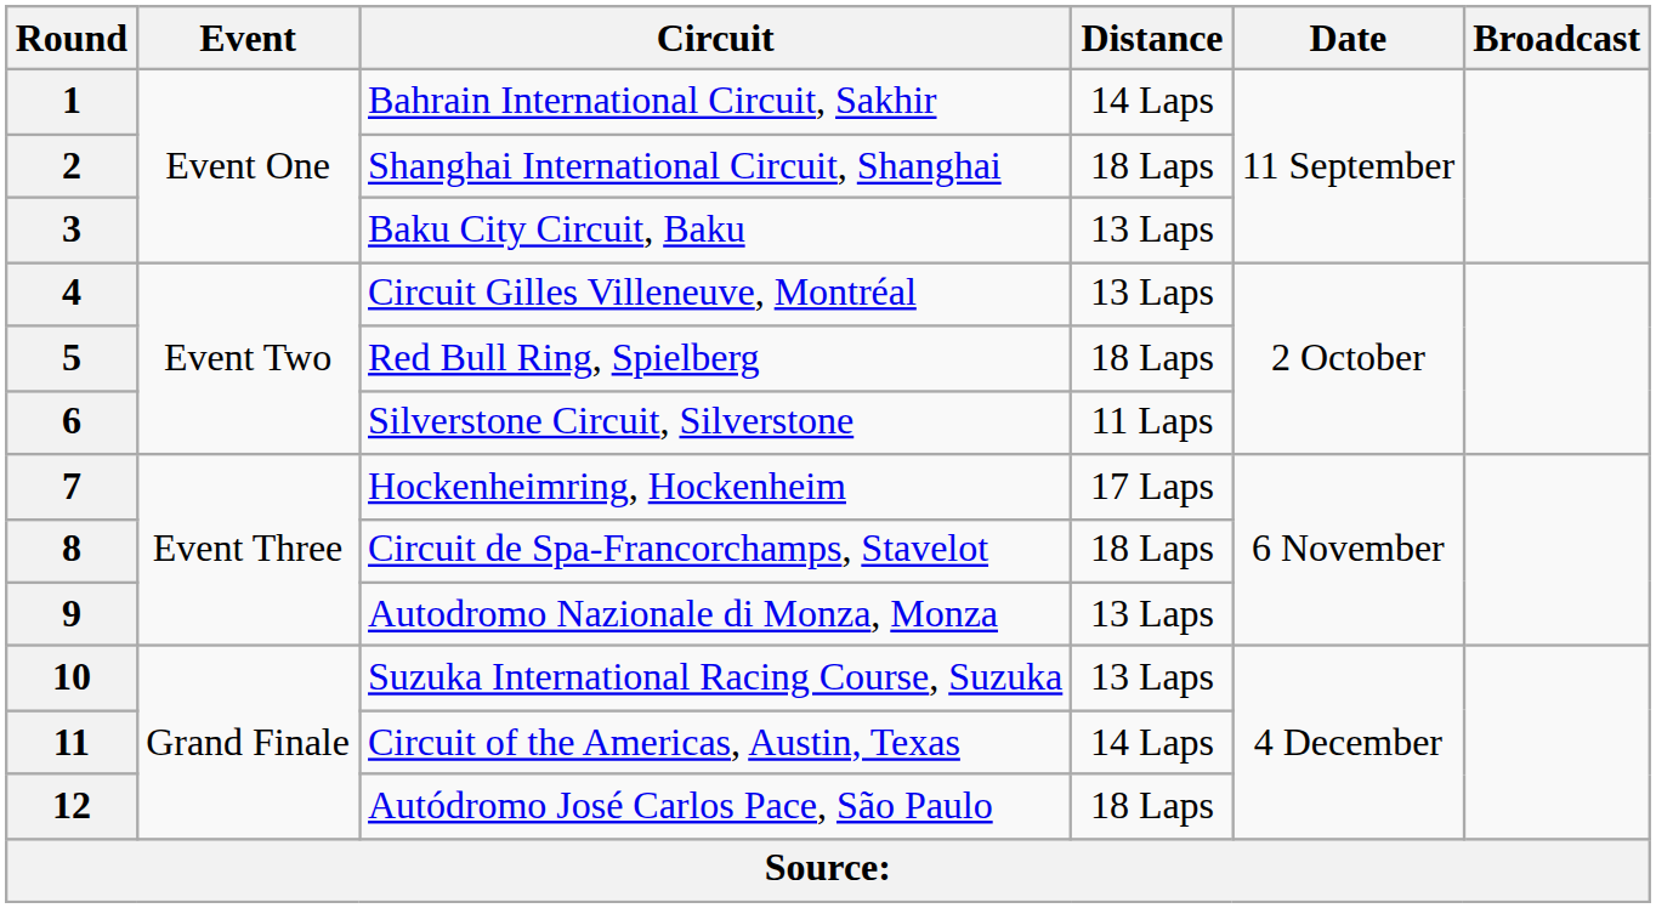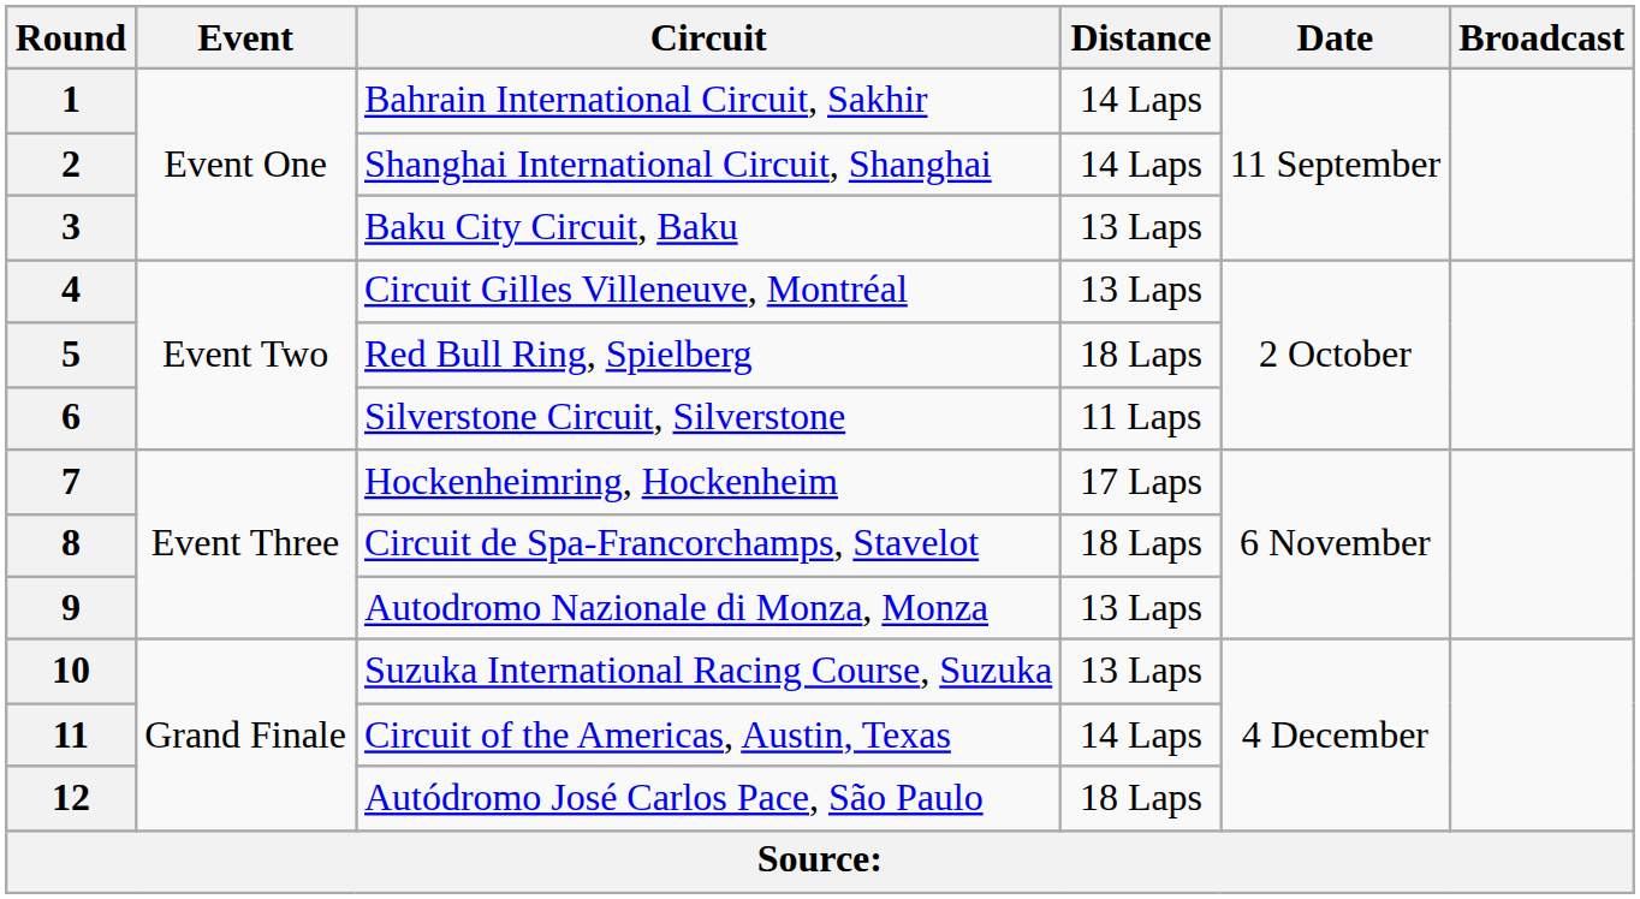2 | Distance: 18 Laps -> 14 Laps
